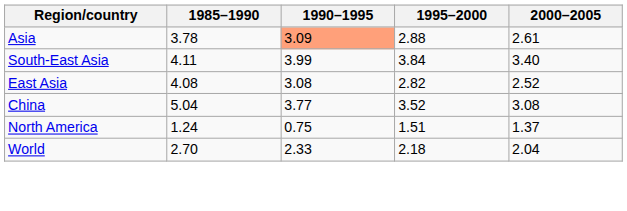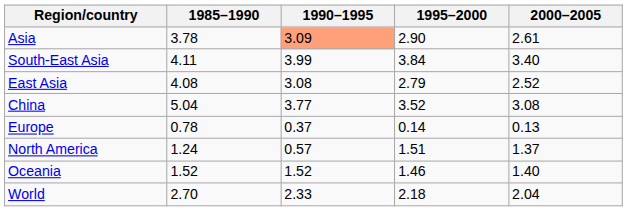Asia | 1995–2000: 2.88 -> 2.90
East Asia | 1995–2000: 2.82 -> 2.79
+ row: Europe | 0.78 | 0.37 | 0.14 | 0.13
North America | 1990–1995: 0.75 -> 0.57
+ row: Oceania | 1.52 | 1.52 | 1.46 | 1.40
